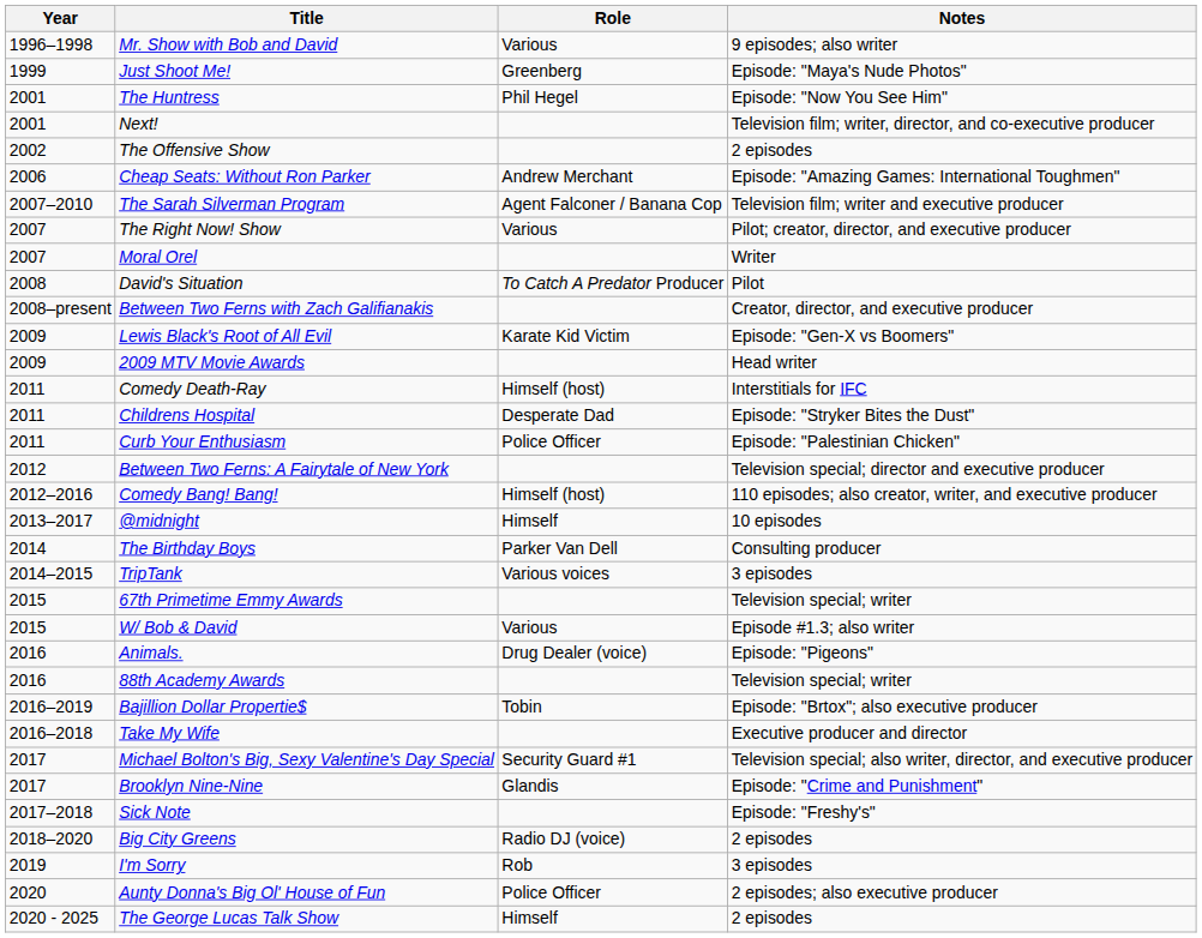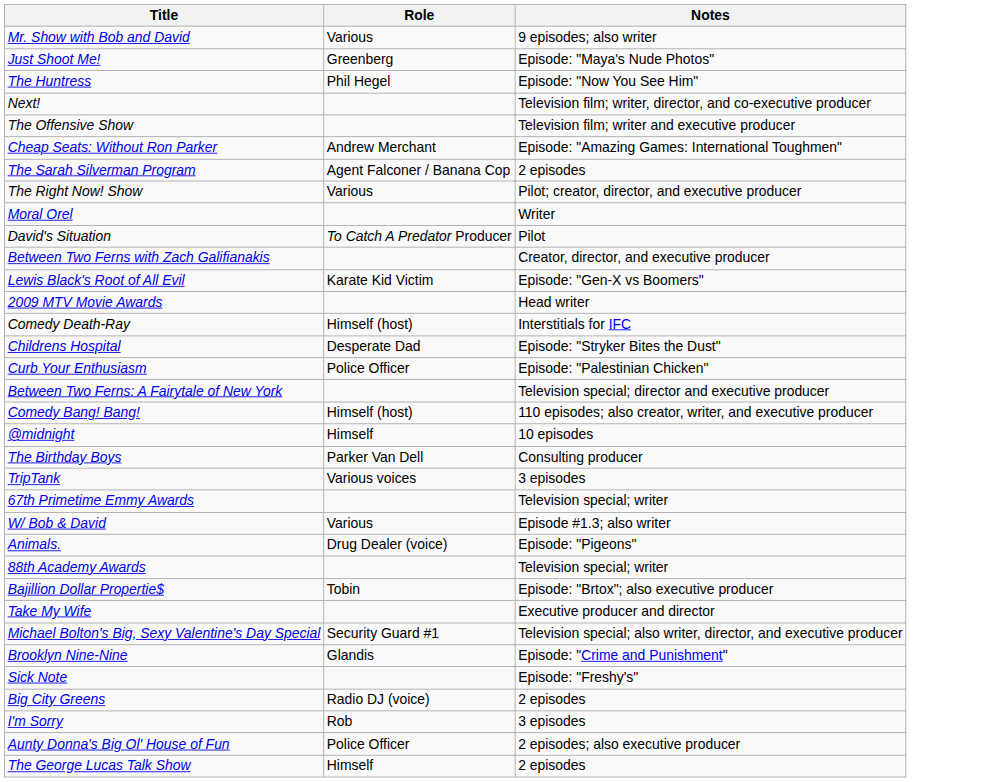- column: Year | 1996–1998 | 1999 | 2001 | 2001 | 2002 | 2006 | 2007–2010 | 2007 | 2007 | 2008 | 2008–present | 2009 | 2009 | 2011 | 2011 | 2011 | 2012 | 2012–2016 | 2013–2017 | 2014 | 2014–2015 | 2015 | 2015 | 2016 | 2016 | 2016–2019 | 2016–2018 | 2017 | 2017 | 2017–2018 | 2018–2020 | 2019 | 2020 | 2020 - 2025
The Offensive Show | Notes: 2 episodes -> Television film; writer and executive producer
The Sarah Silverman Program | Notes: Television film; writer and executive producer -> 2 episodes
